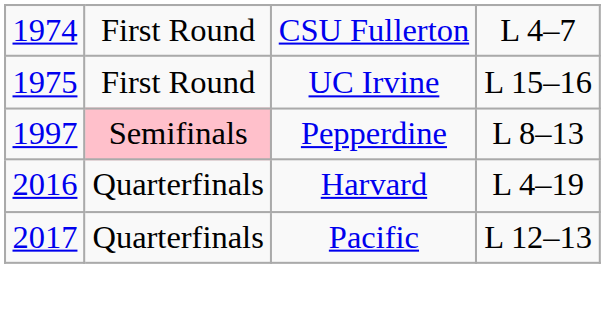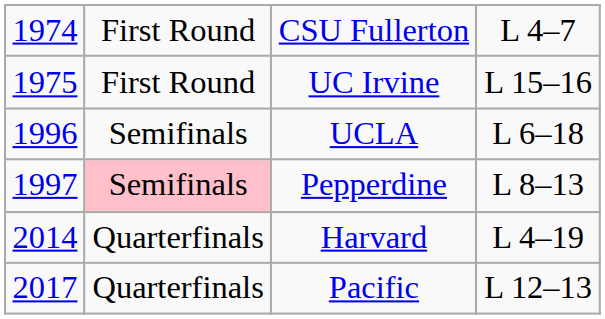+ row: 1996 | Semifinals | UCLA | L 6–18
Harvard | column 1: 2016 -> 2014
